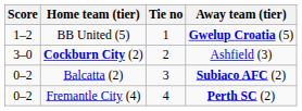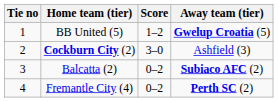columns swapped: Tie no <-> Score
